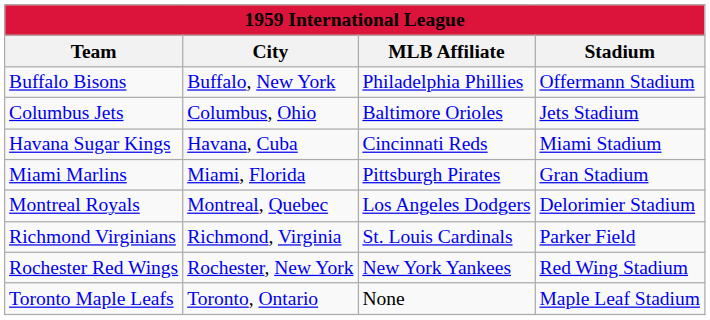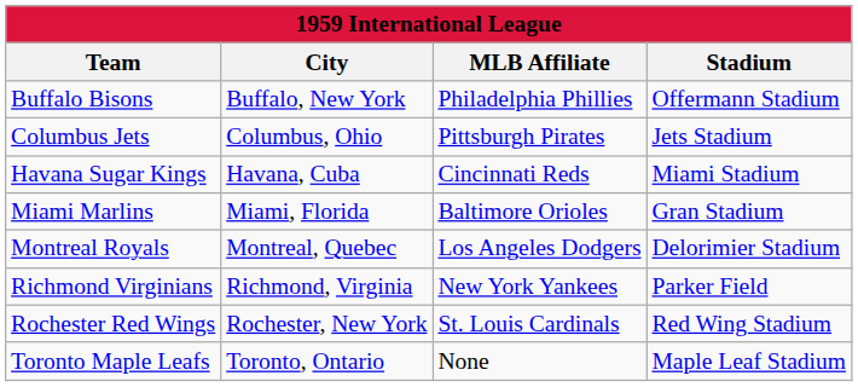Columbus Jets | MLB Affiliate: Baltimore Orioles -> Pittsburgh Pirates
Miami Marlins | MLB Affiliate: Pittsburgh Pirates -> Baltimore Orioles
Richmond Virginians | MLB Affiliate: St. Louis Cardinals -> New York Yankees
Rochester Red Wings | MLB Affiliate: New York Yankees -> St. Louis Cardinals
